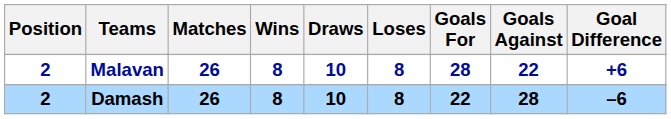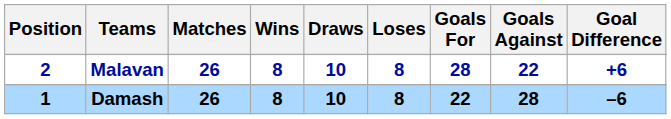Damash | Position: 2 -> 1
